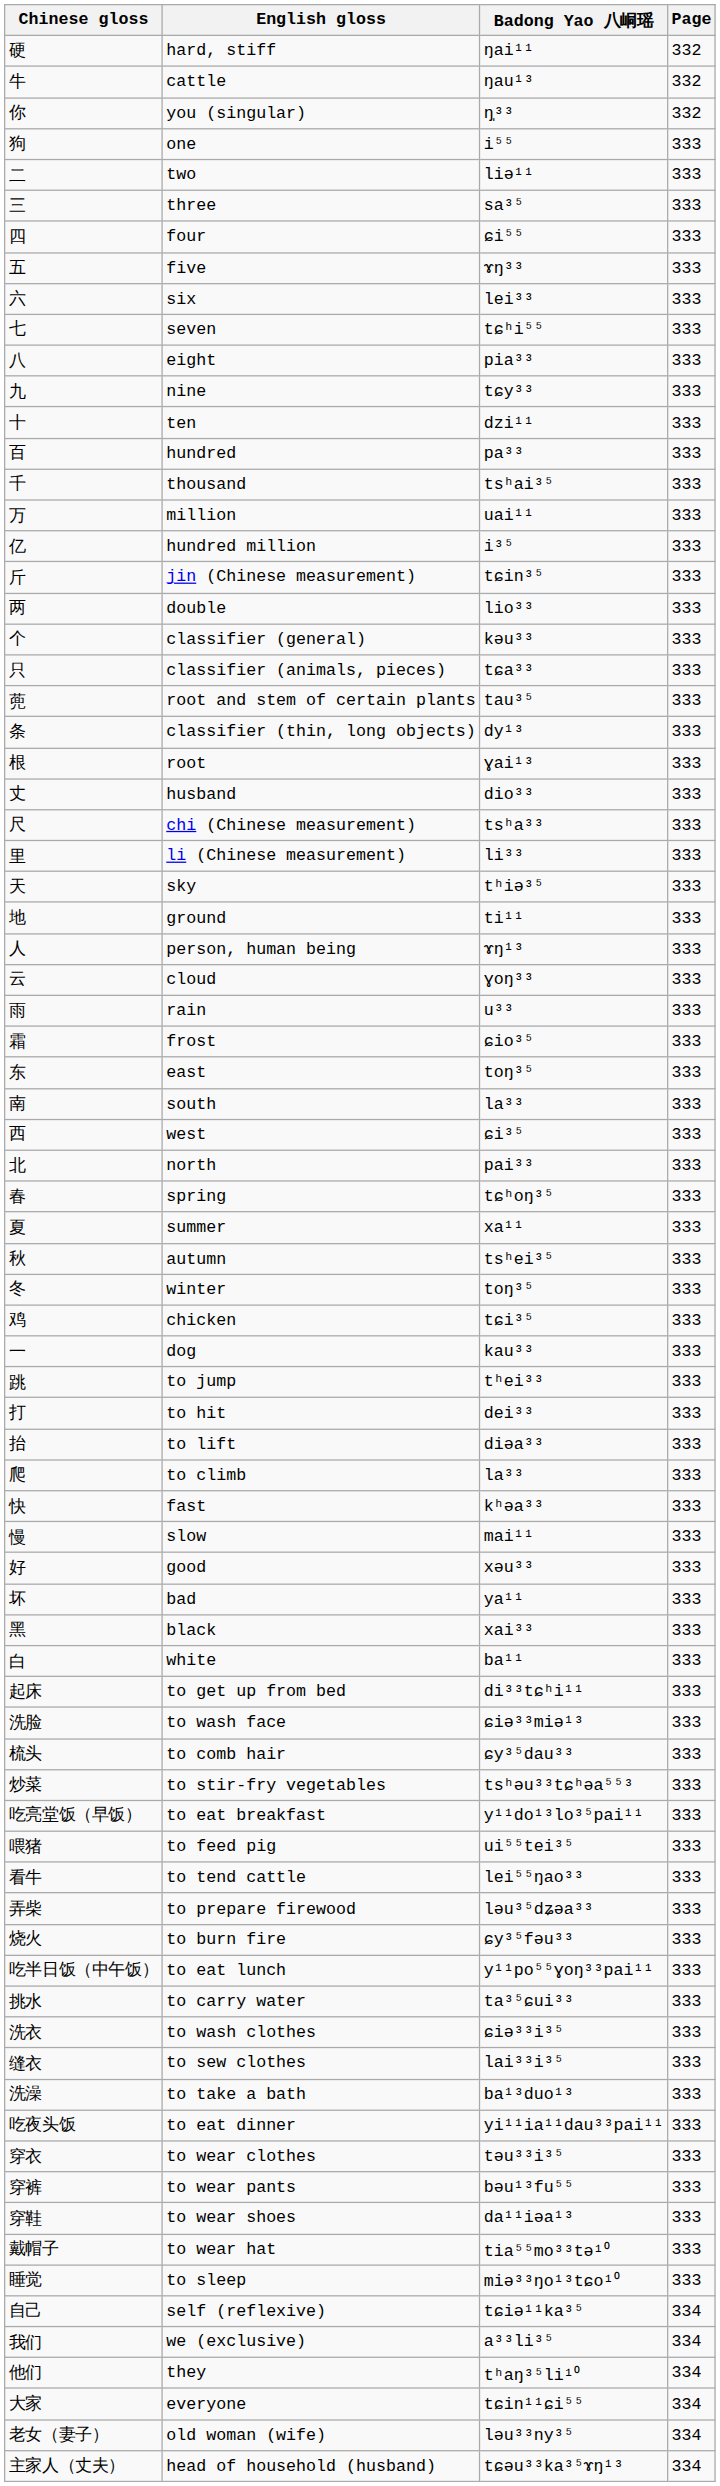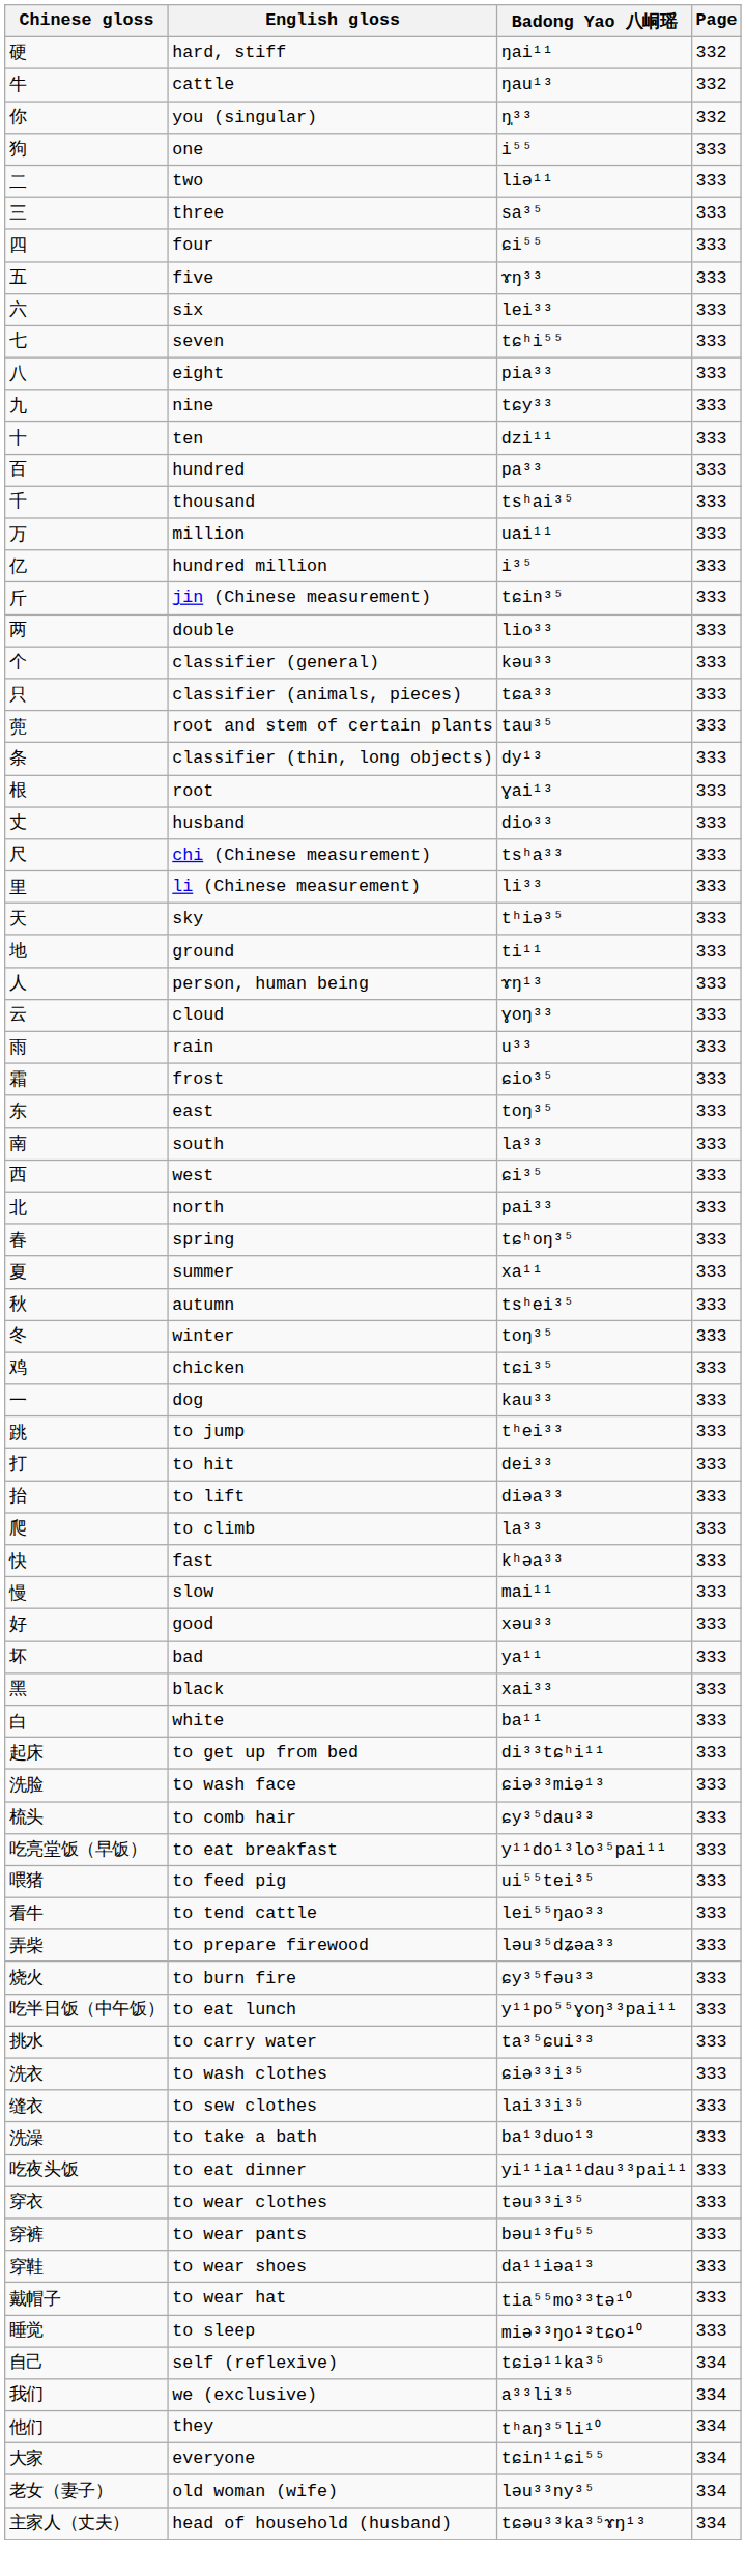- row: 炒菜 | to stir-fry vegetables | tsʰəu³³tɕʰəa⁵⁵³ | 333
